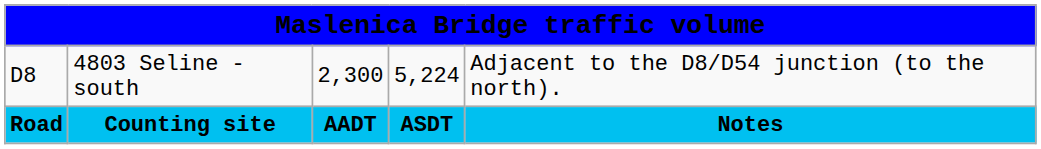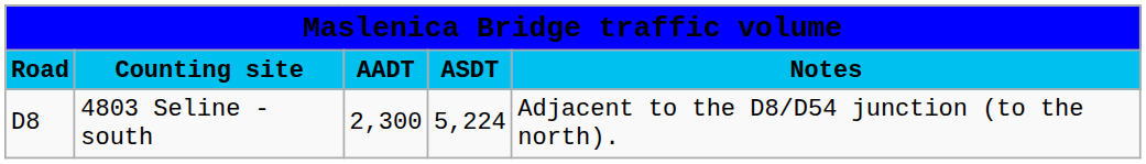rows swapped: Road <-> D8
